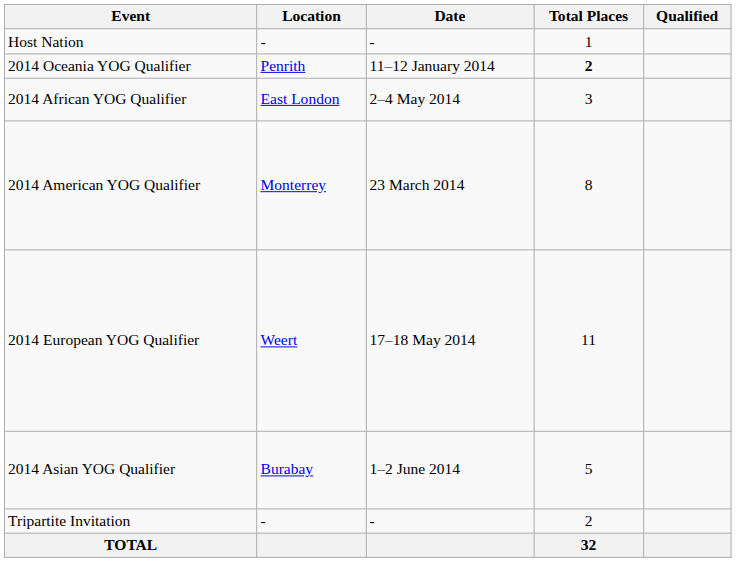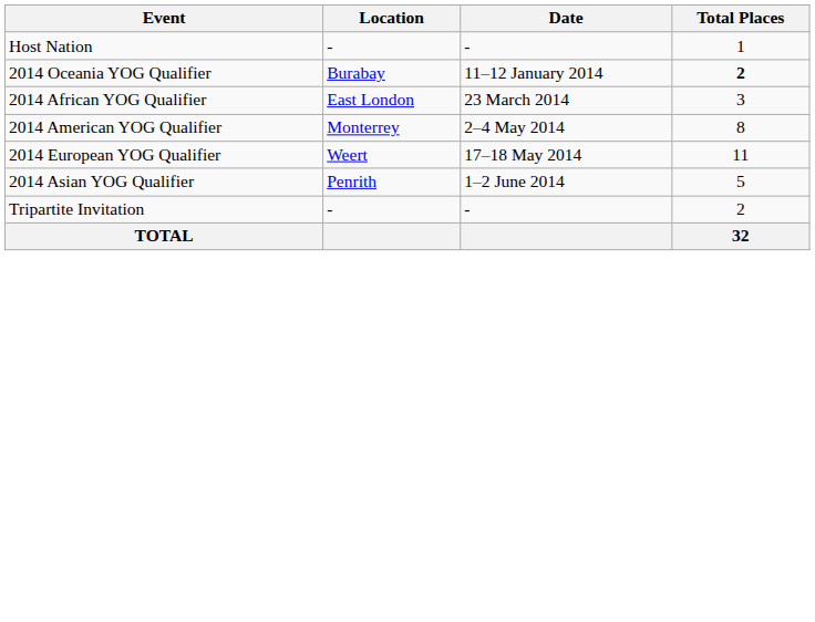- column: Qualified
2014 Oceania YOG Qualifier | Location: Penrith -> Burabay
2014 African YOG Qualifier | Date: 2–4 May 2014 -> 23 March 2014
2014 American YOG Qualifier | Date: 23 March 2014 -> 2–4 May 2014
2014 Asian YOG Qualifier | Location: Burabay -> Penrith
